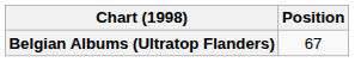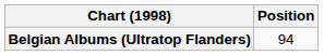Belgian Albums (Ultratop Flanders) | Position: 67 -> 94
